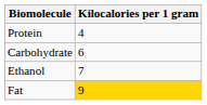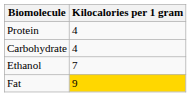Carbohydrate | Kilocalories per 1 gram: 6 -> 4
